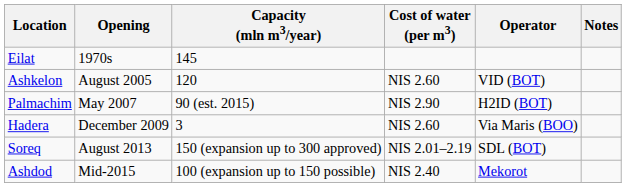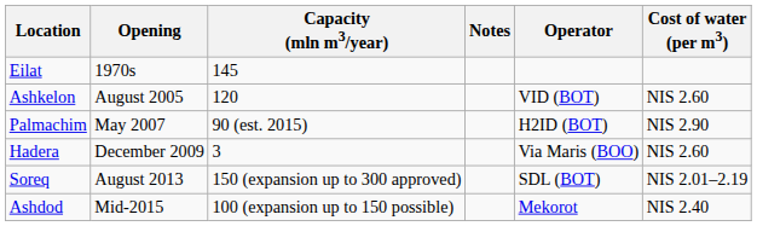columns swapped: Cost of water (per m3) <-> Notes
